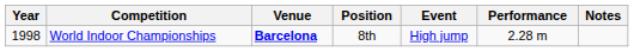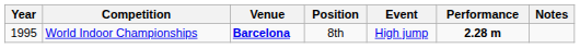World Indoor Championships | Year: 1998 -> 1995
World Indoor Championships | Performance: normal -> bold
